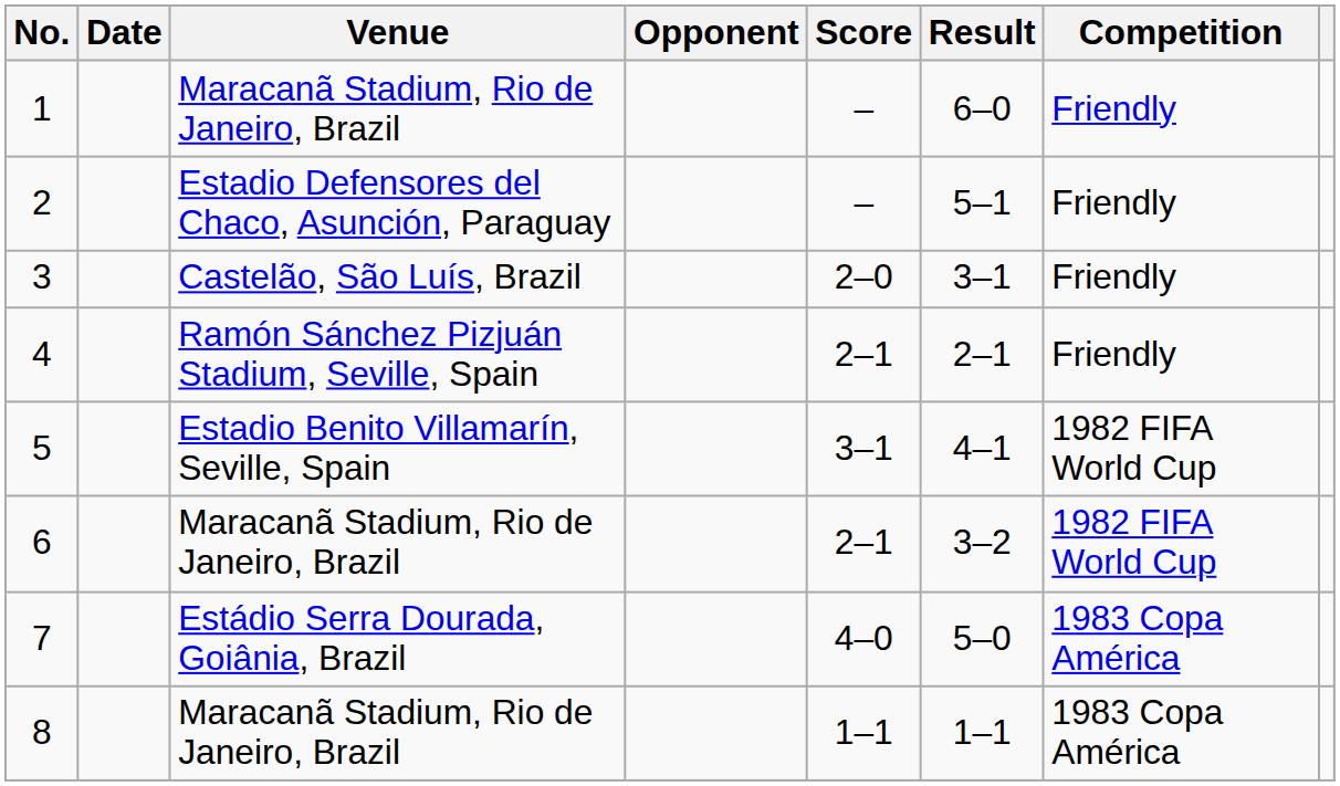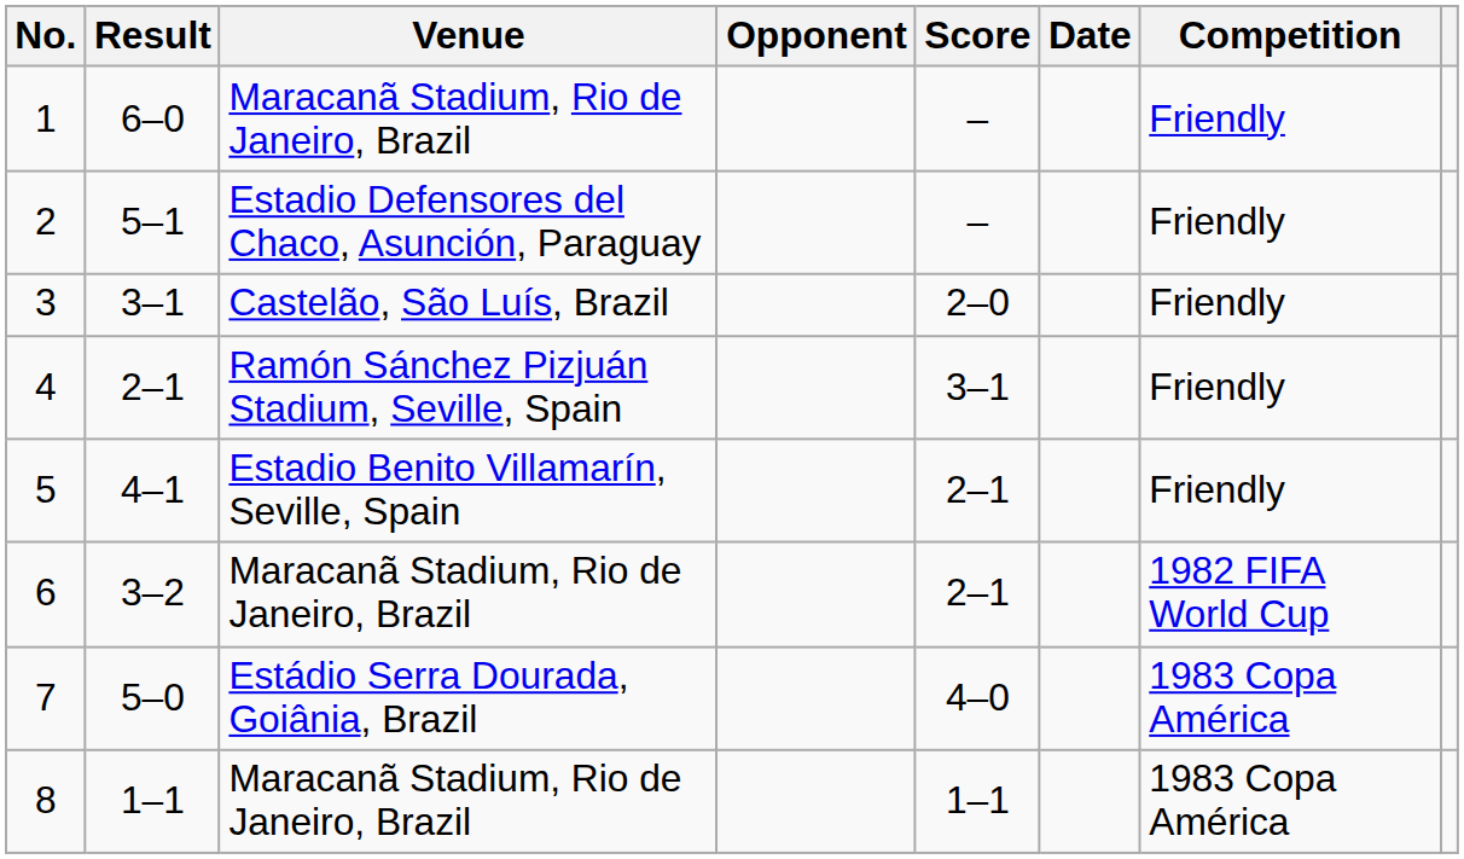columns swapped: Date <-> Result
4 | Score: 2–1 -> 3–1
5 | Score: 3–1 -> 2–1
5 | Competition: 1982 FIFA World Cup -> Friendly
